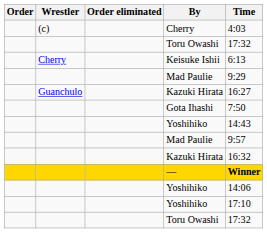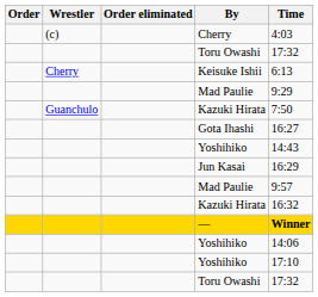Guanchulo / Kazuki Hirata | Time: 16:27 -> 7:50
Gota Ihashi | Time: 7:50 -> 16:27
+ row: Jun Kasai | 16:29
